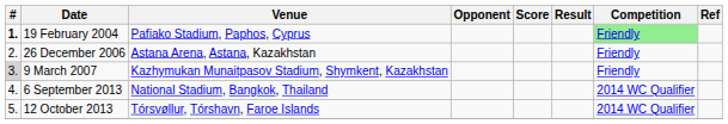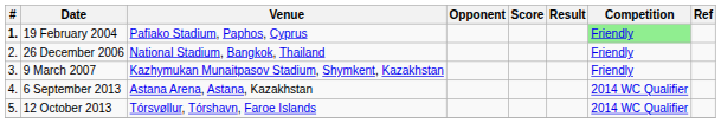26 December 2006 | Venue: Astana Arena, Astana, Kazakhstan -> National Stadium, Bangkok, Thailand
9 March 2007 | #: lightgrey background -> no background
6 September 2013 | Venue: National Stadium, Bangkok, Thailand -> Astana Arena, Astana, Kazakhstan
